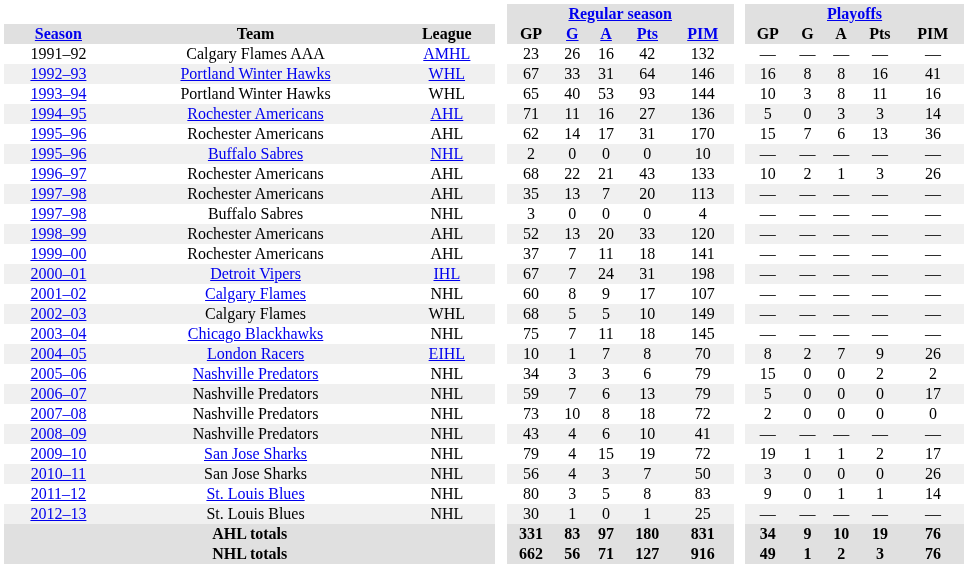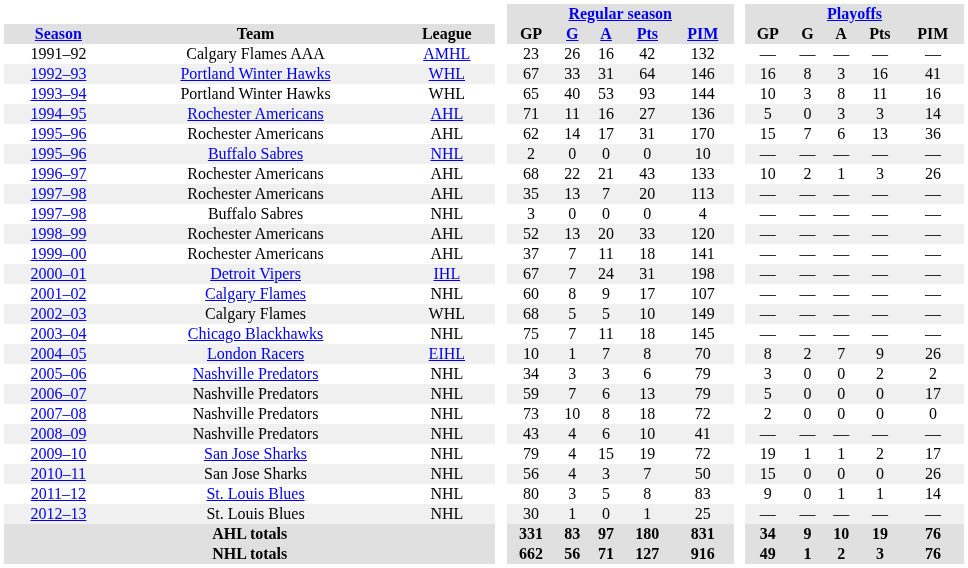1992–93 | Playoffs / A: 8 -> 3
2005–06 | Playoffs / GP: 15 -> 3
2010–11 | Playoffs / GP: 3 -> 15
